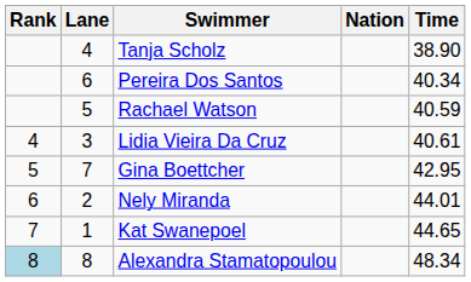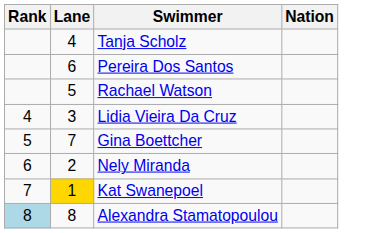- column: Time | 38.90 | 40.34 | 40.59 | 40.61 | 42.95 | 44.01 | 44.65 | 48.34
Kat Swanepoel | Lane: no background -> gold background
